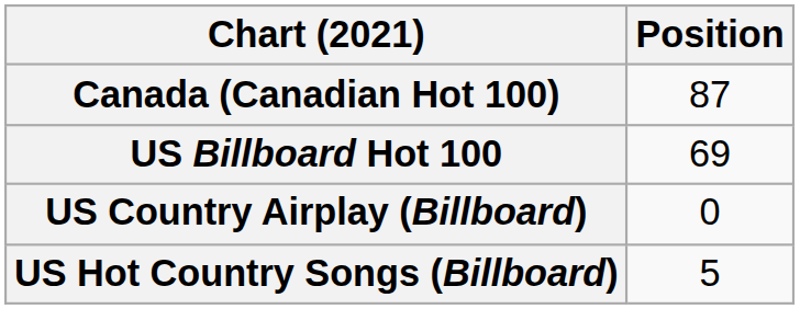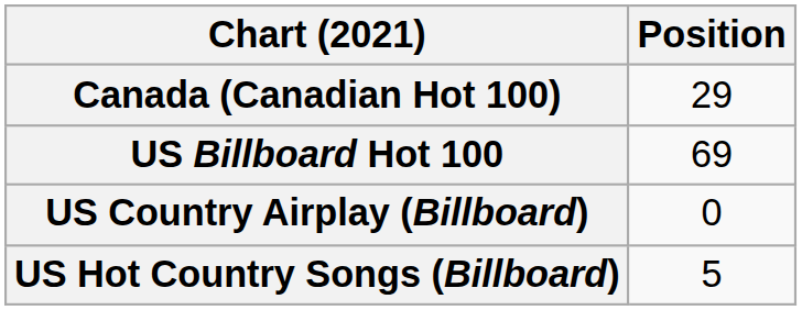Canada (Canadian Hot 100) | Position: 87 -> 29
